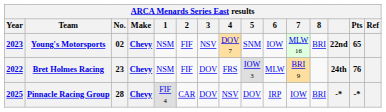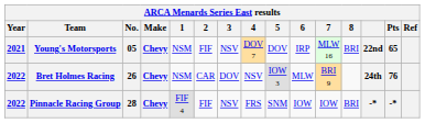Young's Motorsports | Year: 2023 -> 2021
Young's Motorsports | No.: 02 -> 05
Young's Motorsports | 5: SNM -> DOV
Young's Motorsports | 6: IOW -> IRP
Bret Holmes Racing | No.: 23 -> 26
Bret Holmes Racing | 2: FIF -> CAR
Bret Holmes Racing | 4: FRS -> NSV
Pinnacle Racing Group | Year: 2025 -> 2022
Pinnacle Racing Group | 2: CAR -> FIF
Pinnacle Racing Group | 3: DOV -> NSV
Pinnacle Racing Group | 4: NSV -> FRS
Pinnacle Racing Group | 5: DOV -> SNM
Pinnacle Racing Group | 6: IRP -> IOW
